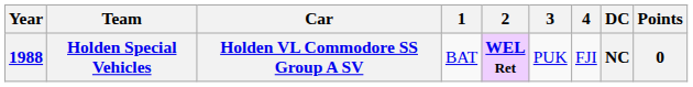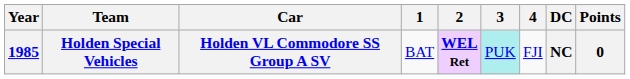Holden Special Vehicles | Year: 1988 -> 1985
Holden Special Vehicles | 3: no background -> paleturquoise background
